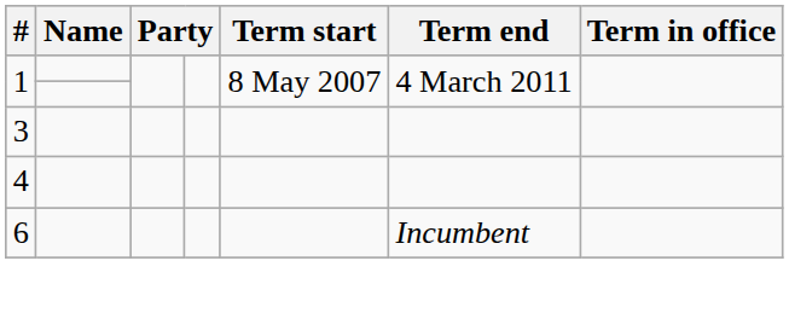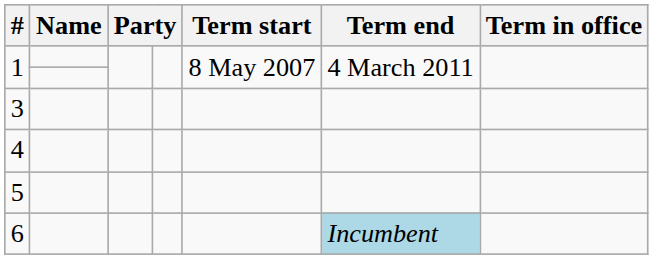+ row: 5
6 | Term end: no background -> lightblue background
